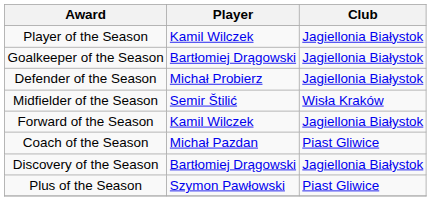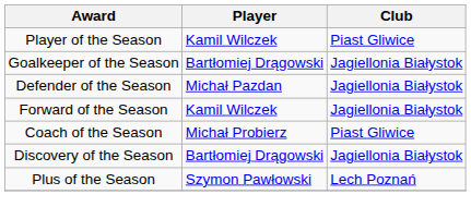Player of the Season | Club: Jagiellonia Białystok -> Piast Gliwice
Defender of the Season | Player: Michał Probierz -> Michał Pazdan
- row: Midfielder of the Season | Semir Štilić | Wisła Kraków
Coach of the Season | Player: Michał Pazdan -> Michał Probierz
Plus of the Season | Club: Piast Gliwice -> Lech Poznań
